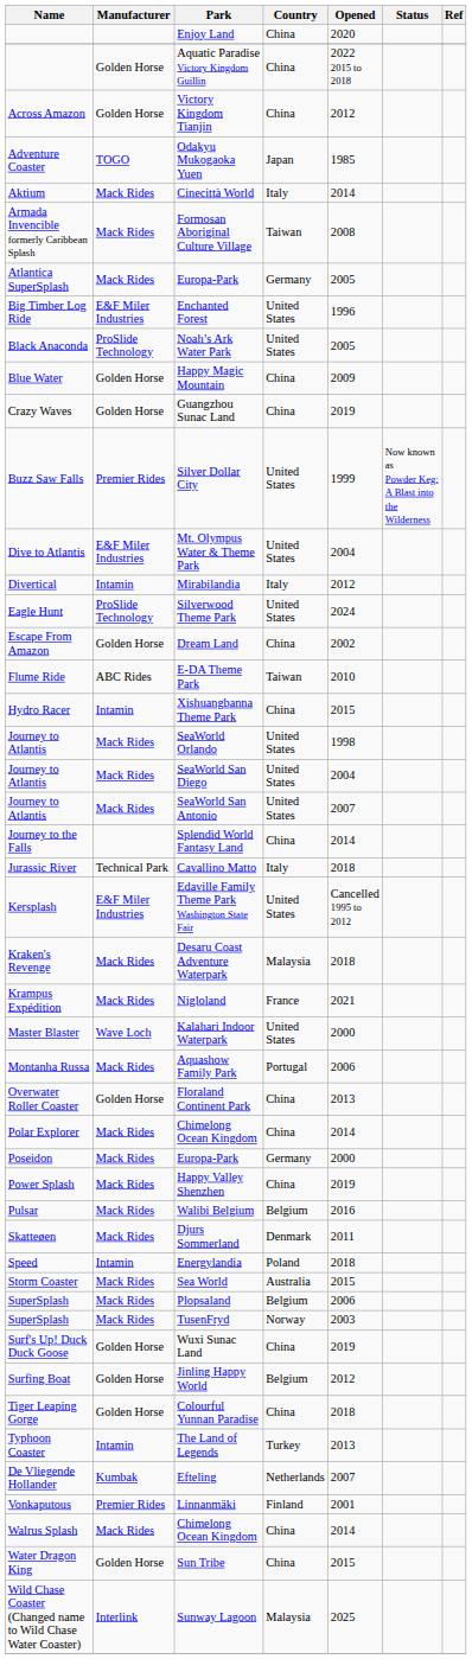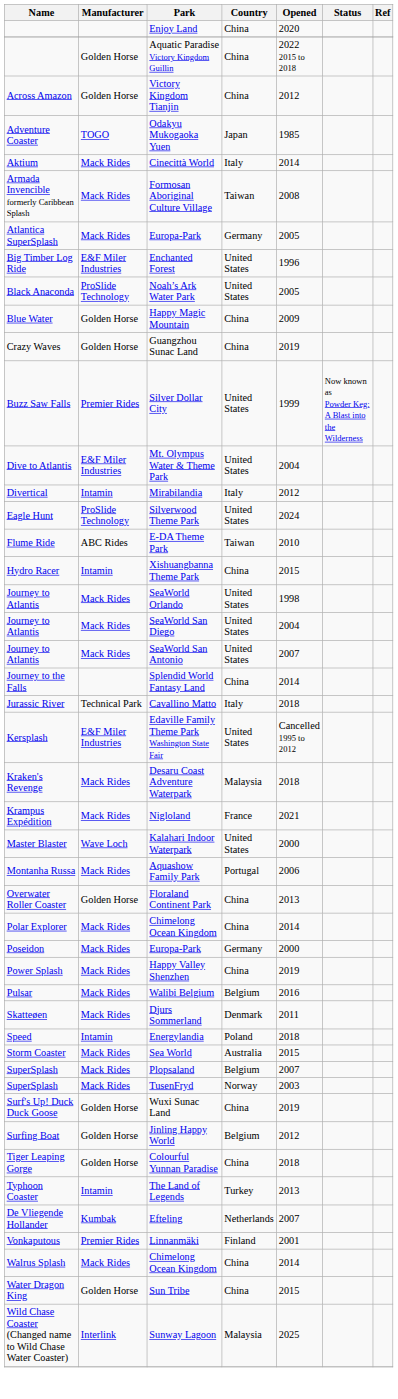- row: Escape From Amazon | Golden Horse | Dream Land | China | 2002
Plopsaland | Opened: 2006 -> 2007
